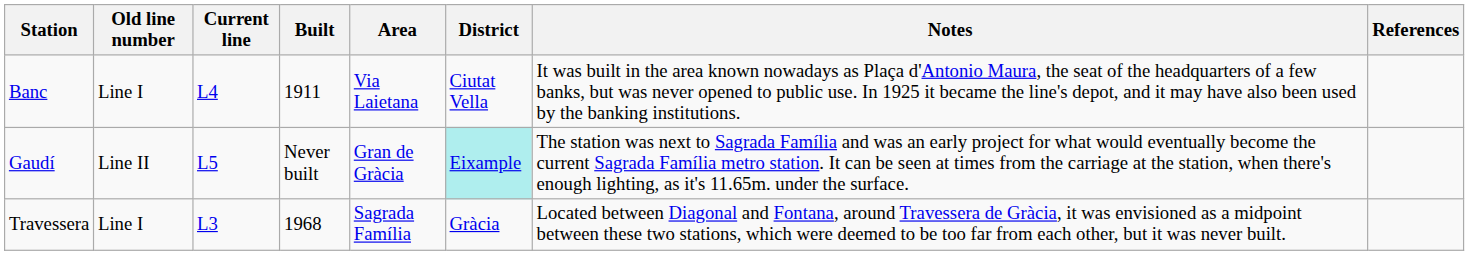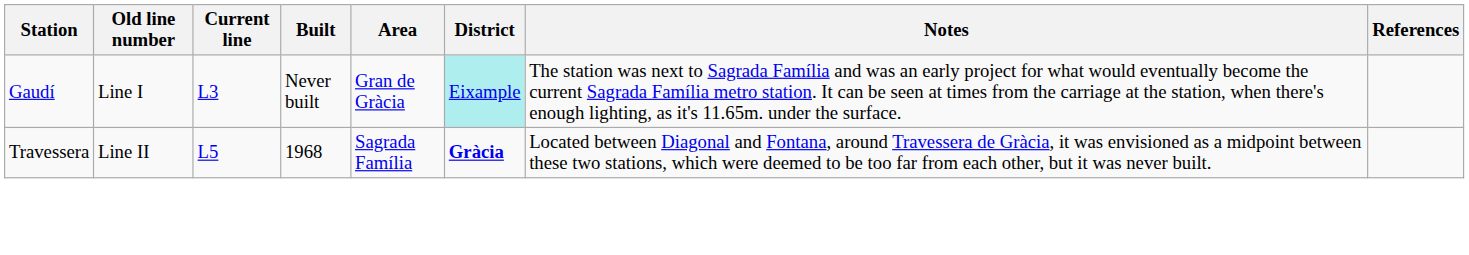- row: Banc | Line I | L4 | 1911 | Via Laietana | Ciutat Vella | It was built in the area known nowadays as Plaça d'Antonio Maura, the seat of the headquarters of a few banks, but was never opened to public use. In 1925 it became the line's depot, and it may have also been used by the banking institutions.
Gaudí | Old line number: Line II -> Line I
Gaudí | Current line: L5 -> L3
Travessera | Old line number: Line I -> Line II
Travessera | Current line: L3 -> L5
Travessera | District: normal -> bold
